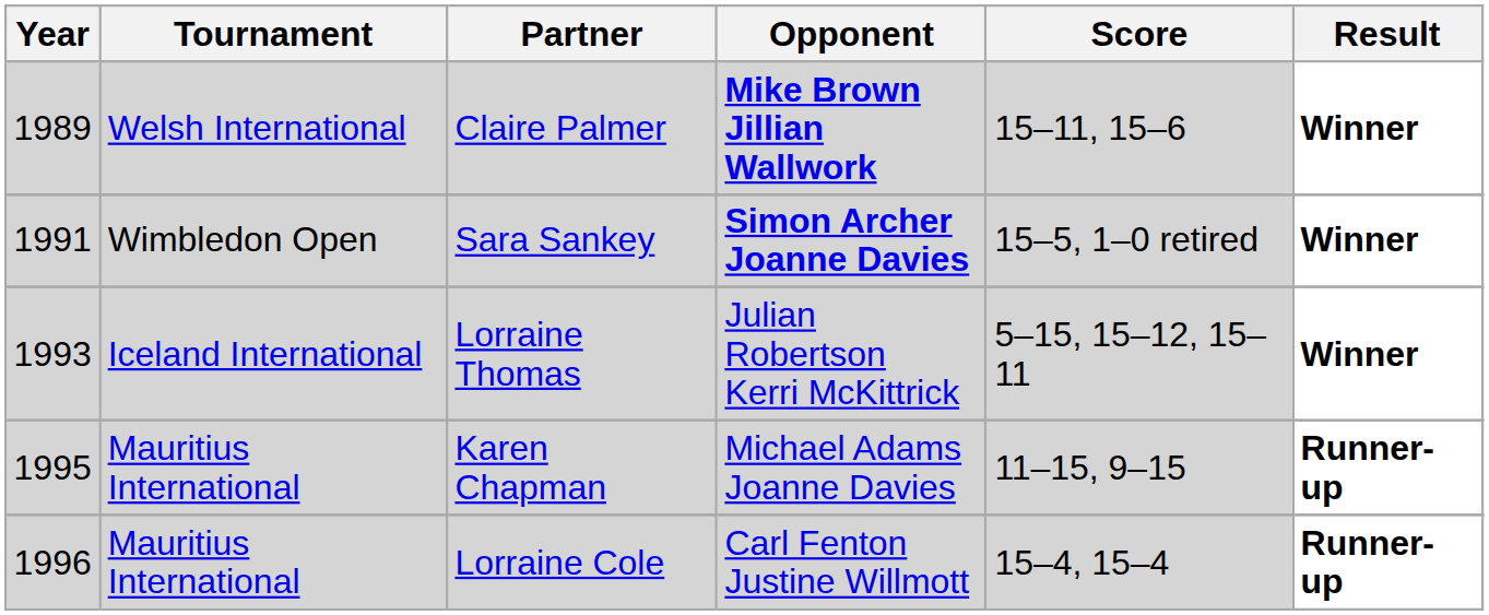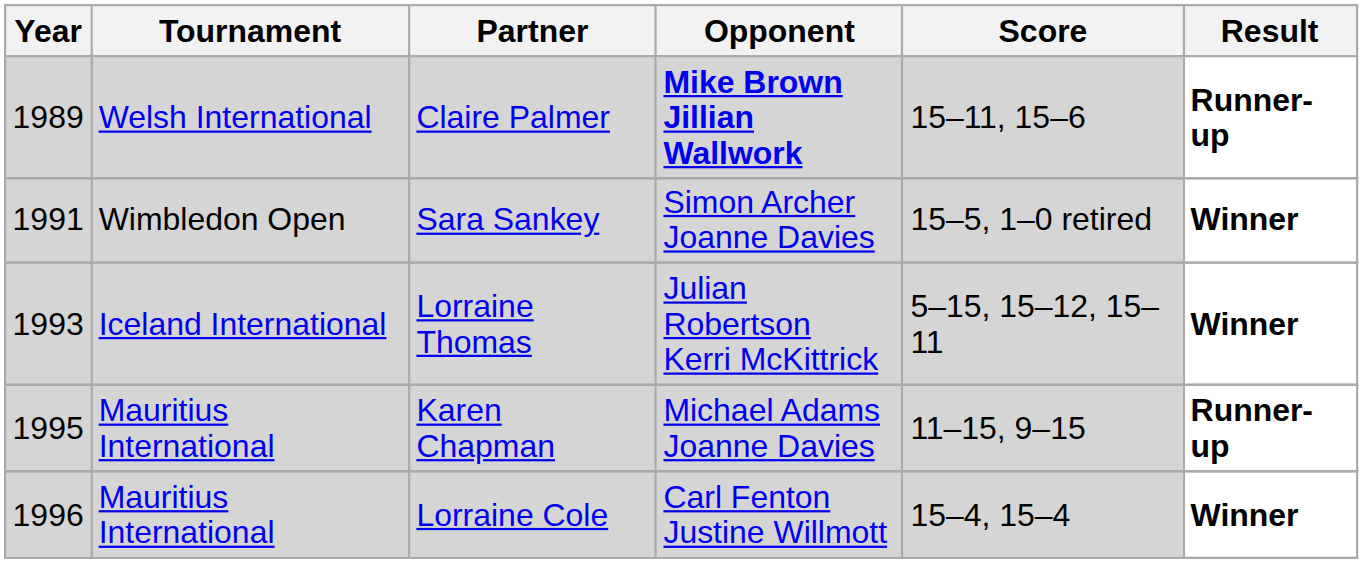Claire Palmer | Result: Winner -> Runner-up
Sara Sankey | Opponent: bold -> normal
Lorraine Cole | Result: Runner-up -> Winner
